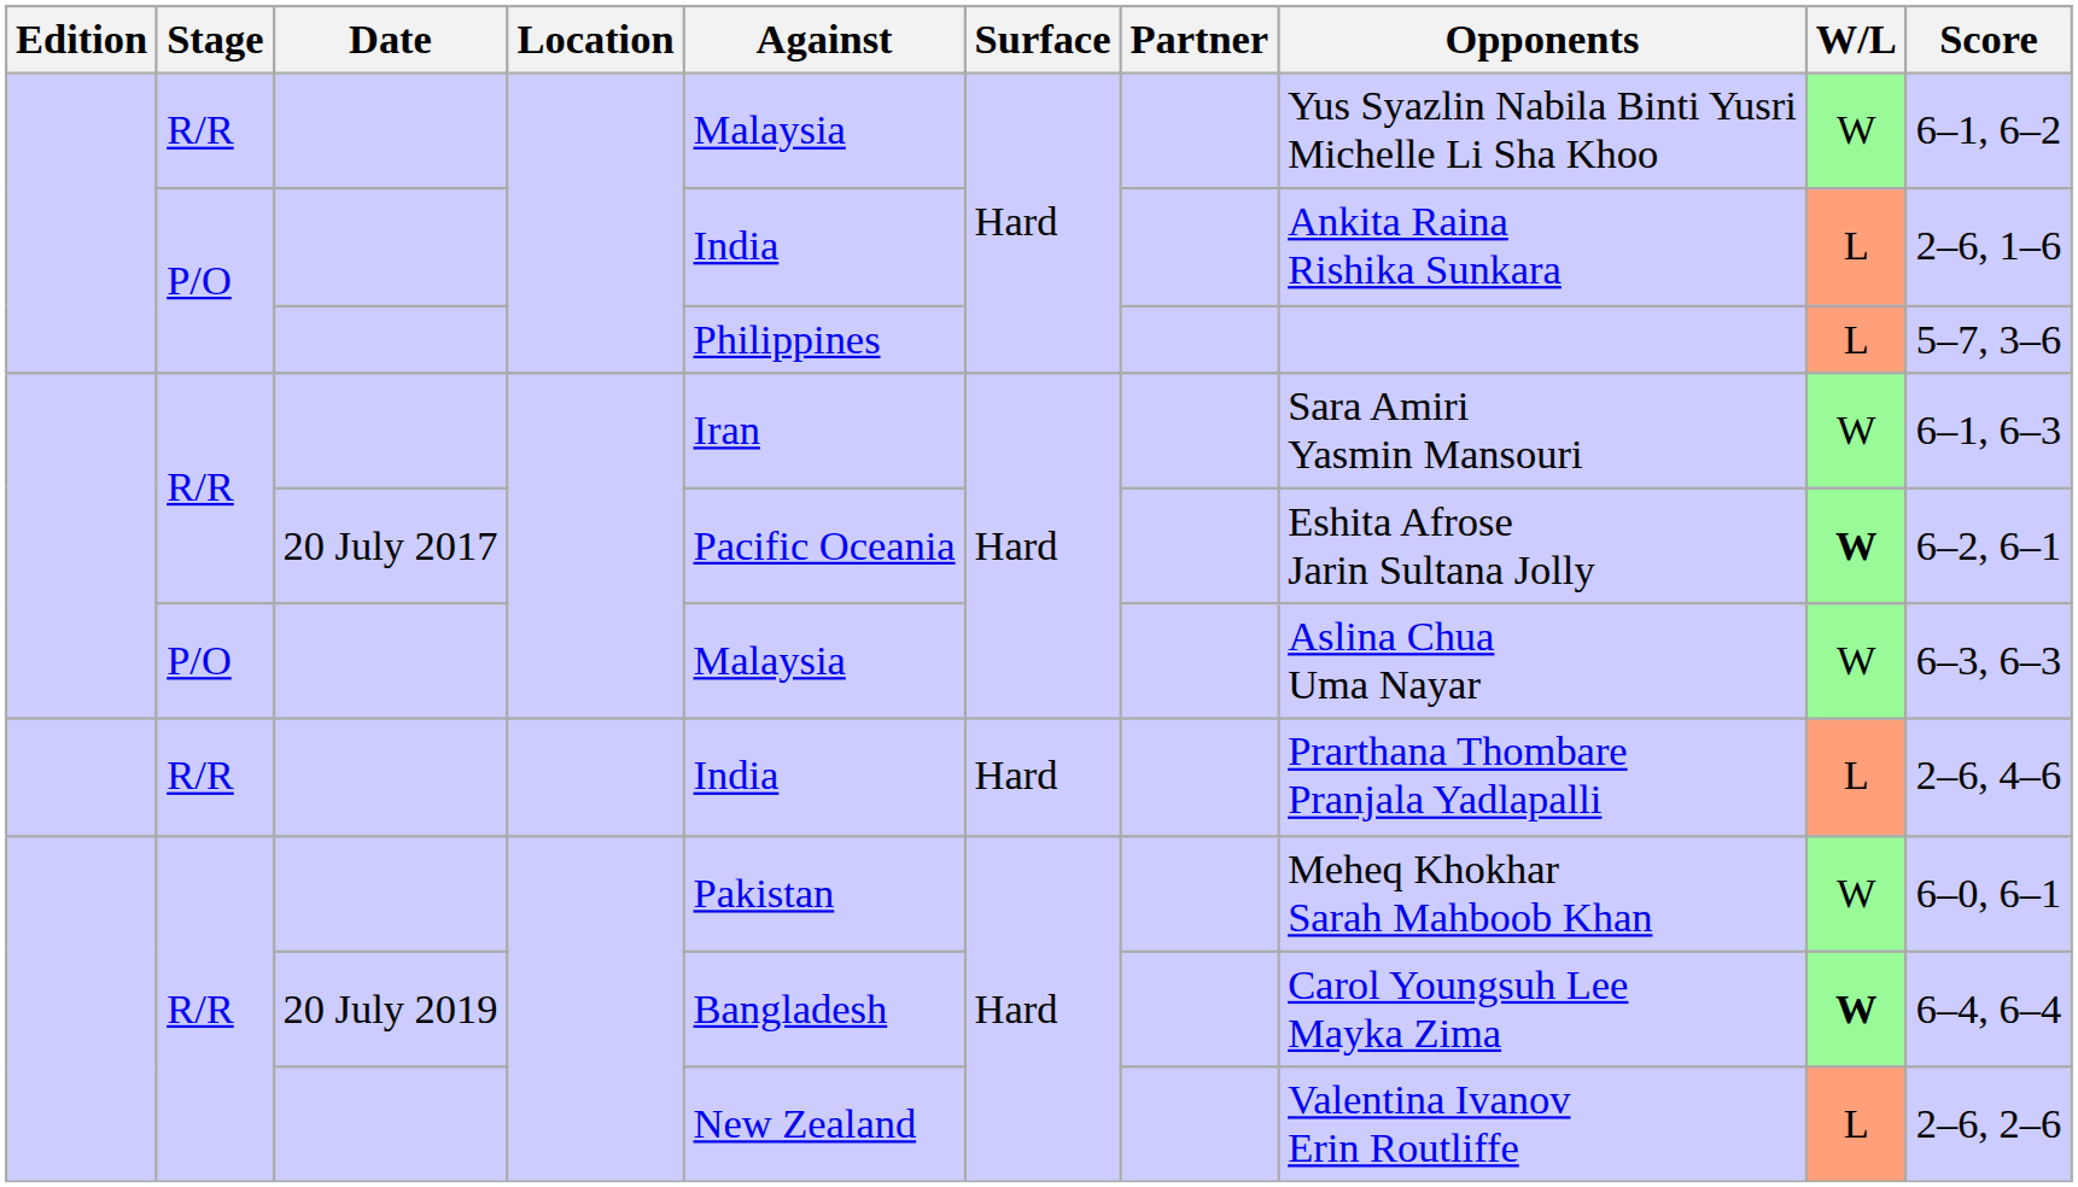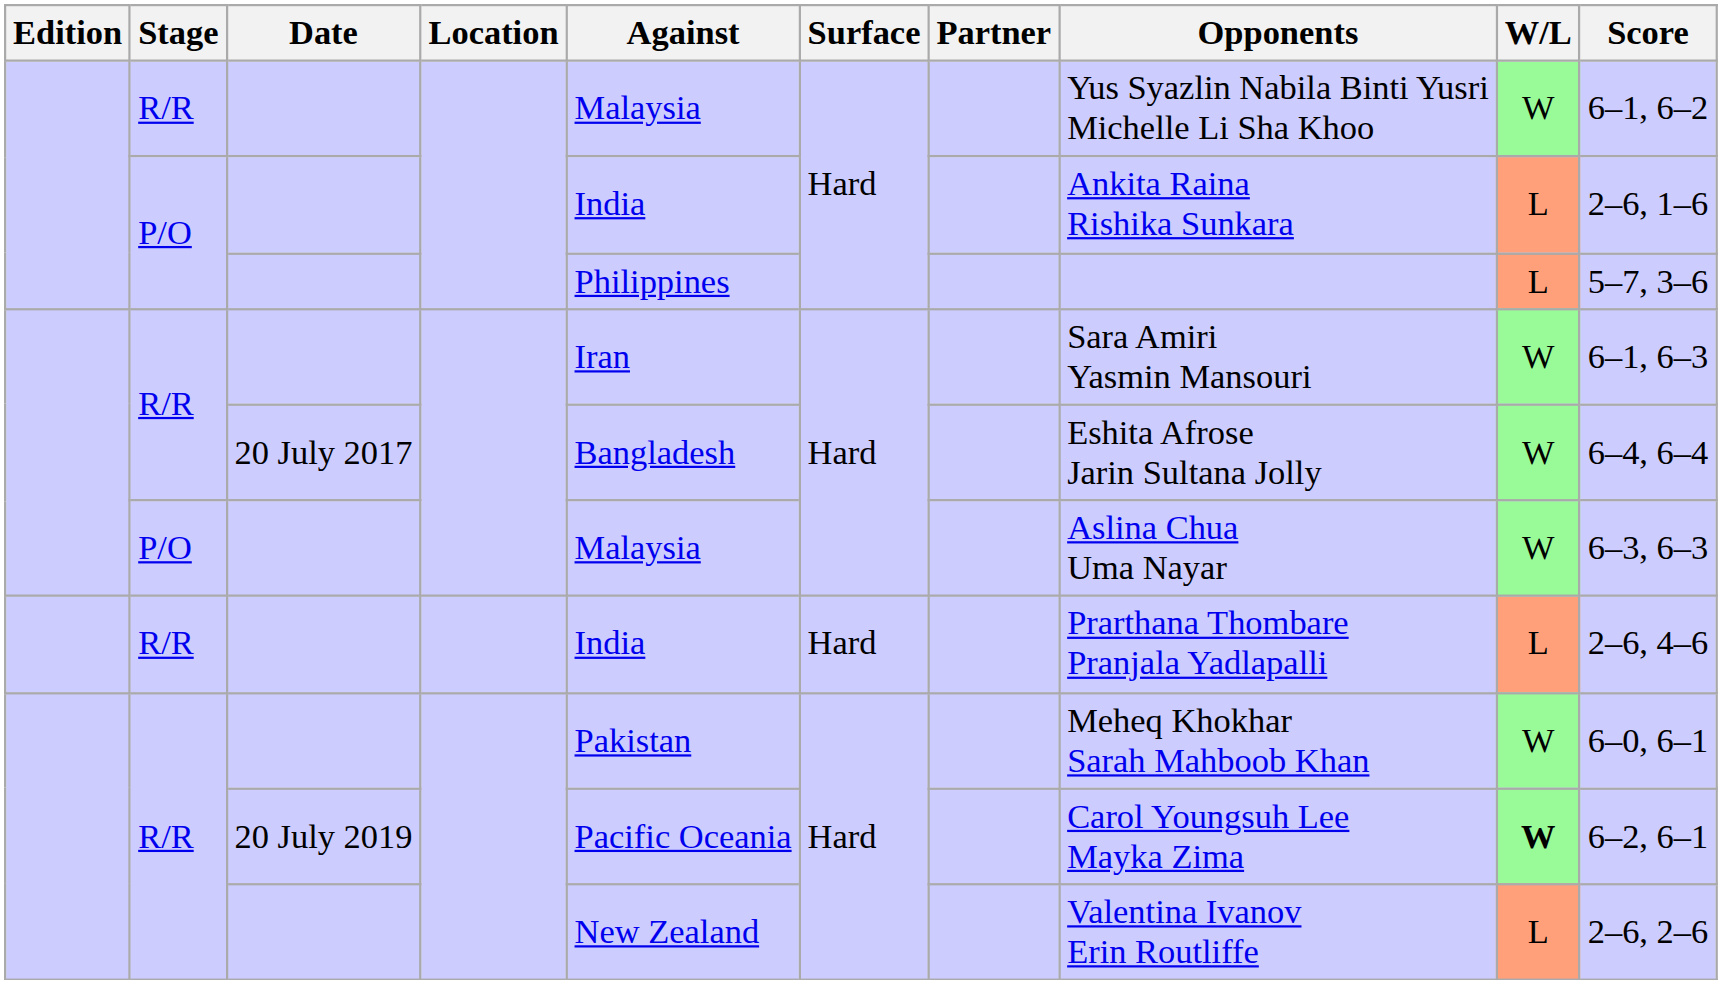20 July 2017 | Against: Pacific Oceania -> Bangladesh
20 July 2017 | W/L: bold -> normal
20 July 2017 | Score: 6–2, 6–1 -> 6–4, 6–4
20 July 2019 | Against: Bangladesh -> Pacific Oceania
20 July 2019 | Score: 6–4, 6–4 -> 6–2, 6–1
